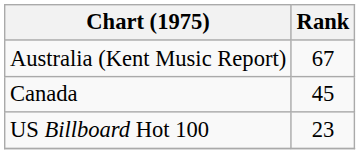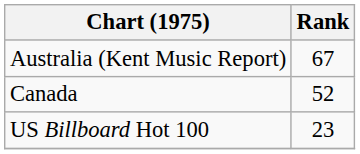Canada | Rank: 45 -> 52
